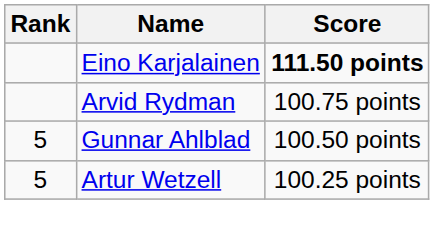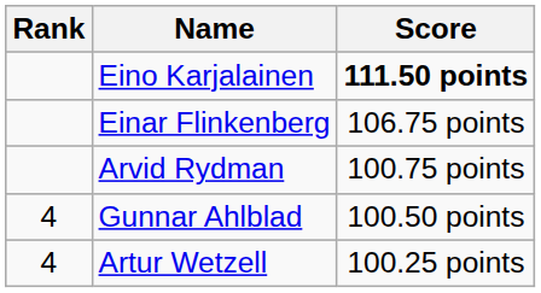+ row: Einar Flinkenberg | 106.75 points
Gunnar Ahlblad | Rank: 5 -> 4
Artur Wetzell | Rank: 5 -> 4
